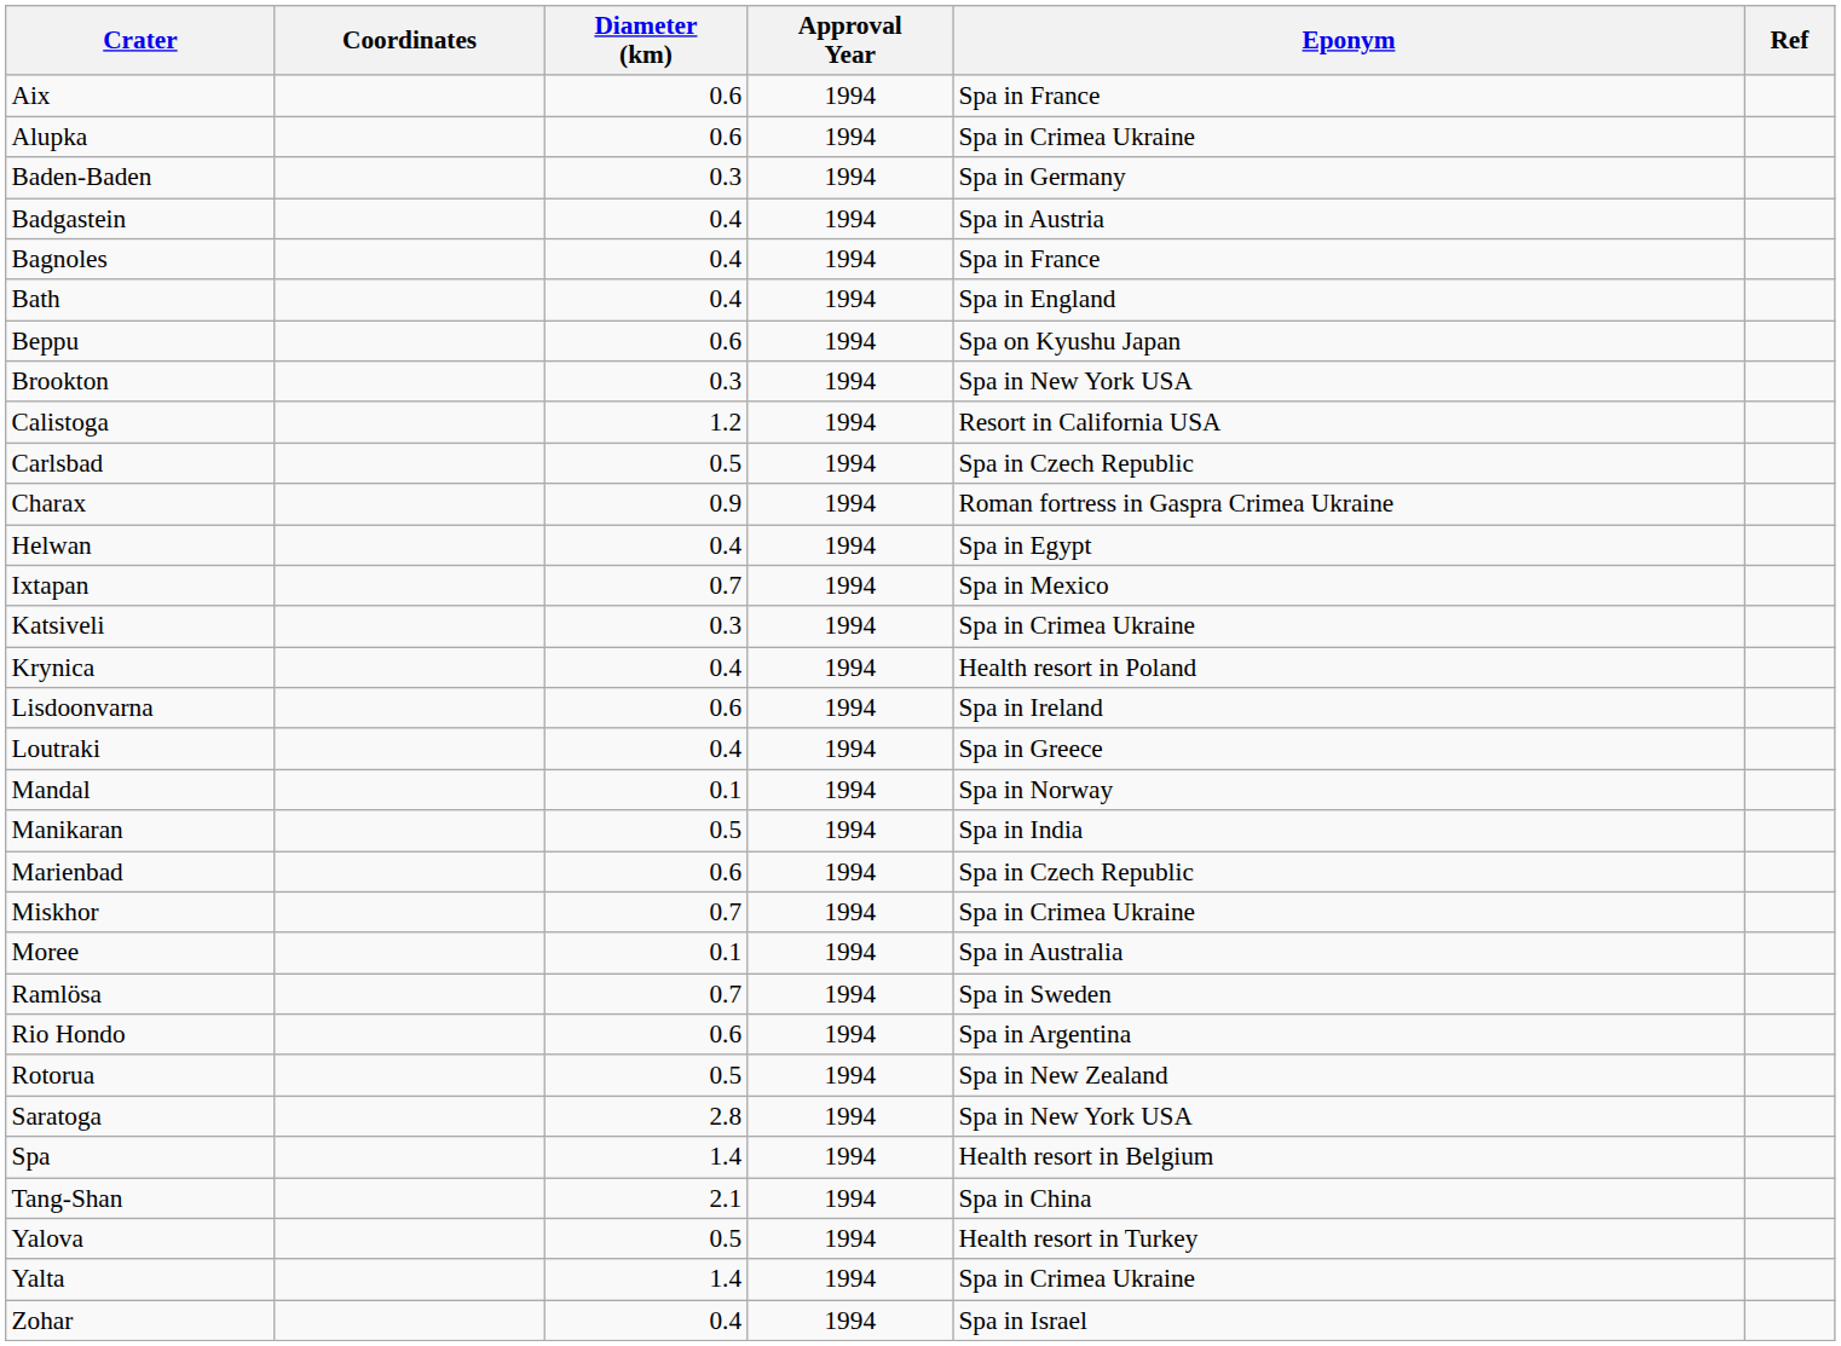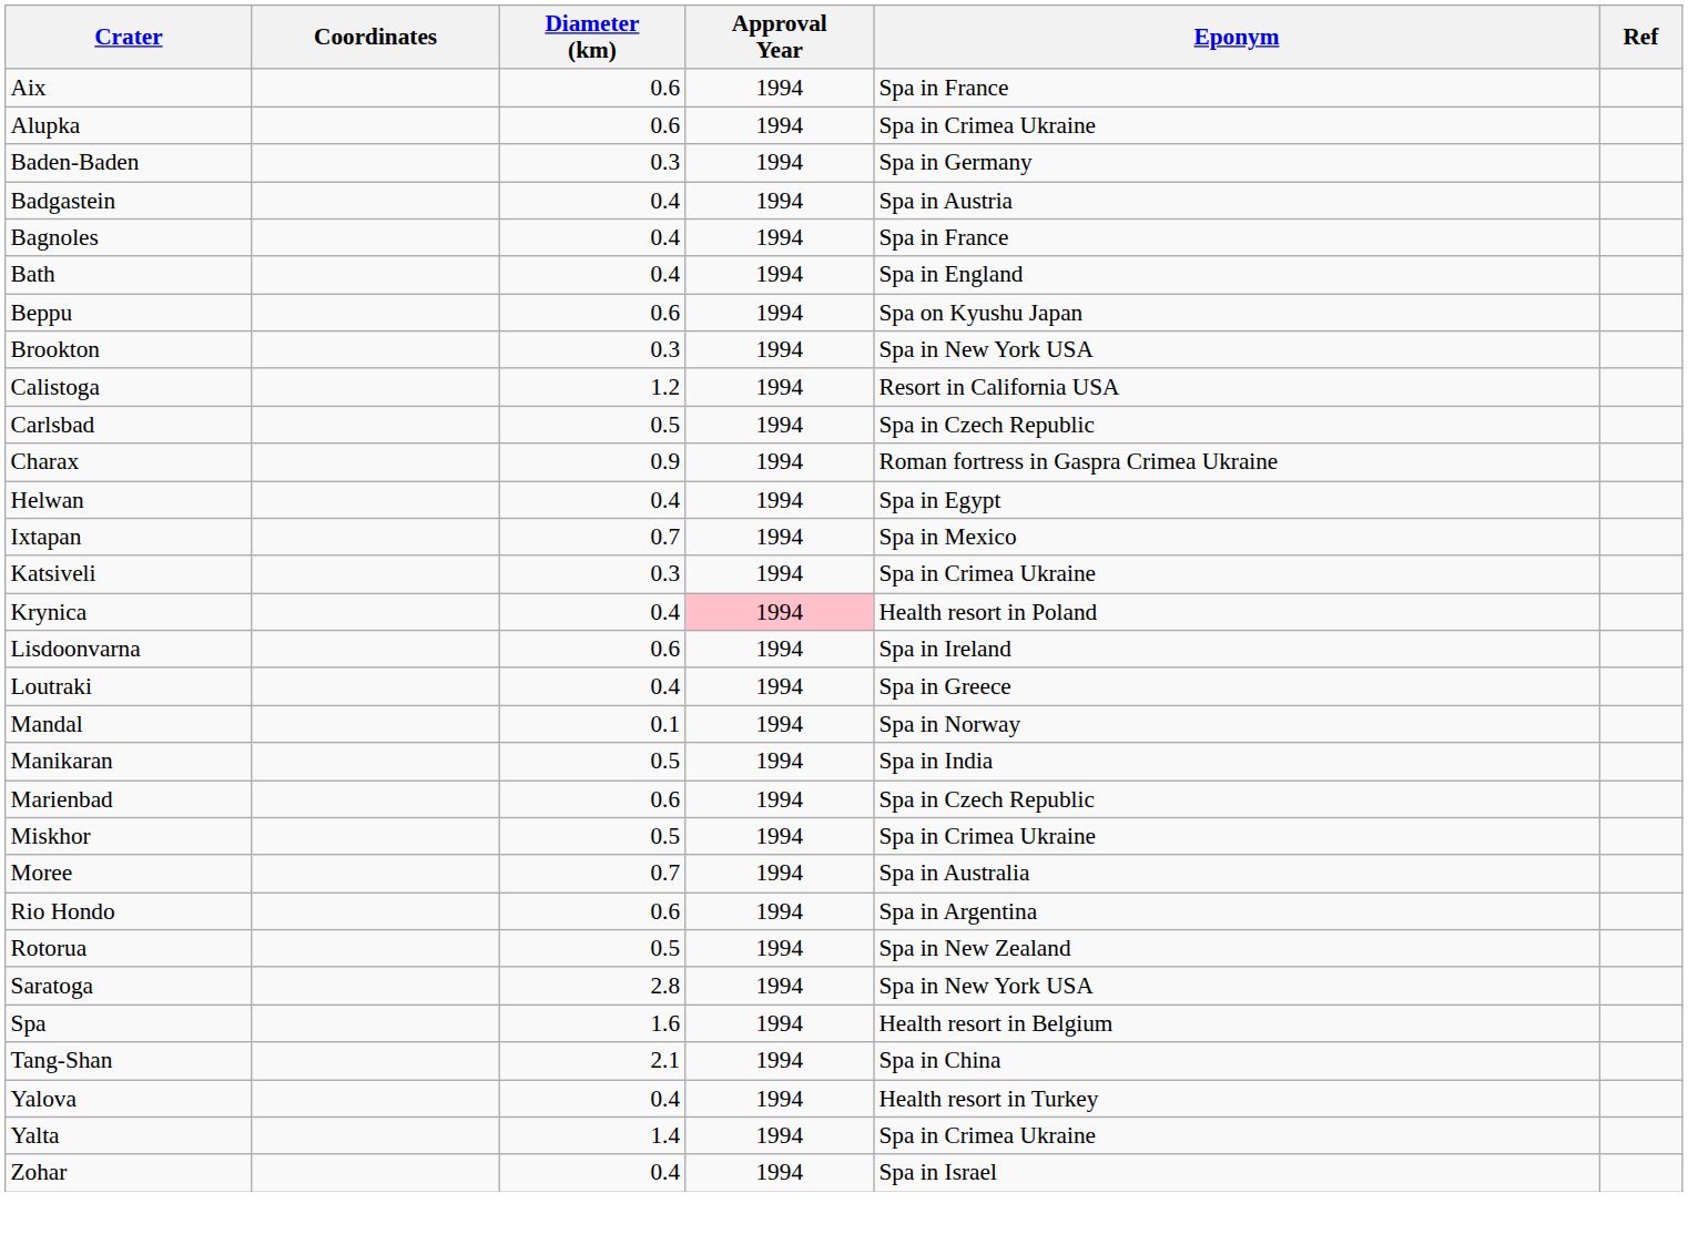Krynica | Approval Year: no background -> pink background
Miskhor | Diameter (km): 0.7 -> 0.5
Moree | Diameter (km): 0.1 -> 0.7
- row: Ramlösa | 0.7 | 1994 | Spa in Sweden
Spa | Diameter (km): 1.4 -> 1.6
Yalova | Diameter (km): 0.5 -> 0.4
